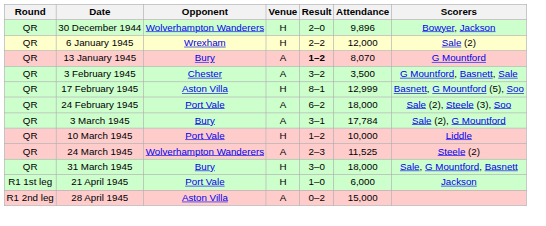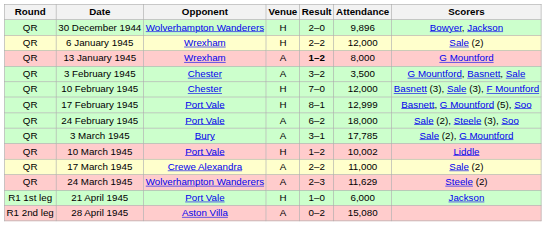13 January 1945 | Opponent: Bury -> Wrexham
13 January 1945 | Attendance: 8,070 -> 8,000
+ row: QR | 10 February 1945 | Chester | H | 7–0 | 12,000 | Basnett (3), Sale (3), F Mountford
17 February 1945 | Opponent: Aston Villa -> Port Vale
3 March 1945 | Attendance: 17,784 -> 17,785
10 March 1945 | Attendance: 10,000 -> 10,002
+ row: QR | 17 March 1945 | Crewe Alexandra | A | 2–2 | 11,000 | Sale (2)
24 March 1945 | Attendance: 11,525 -> 11,629
- row: QR | 31 March 1945 | Bury | H | 3–0 | 18,000 | Sale, G Mountford, Basnett
28 April 1945 | Attendance: 15,000 -> 15,080
